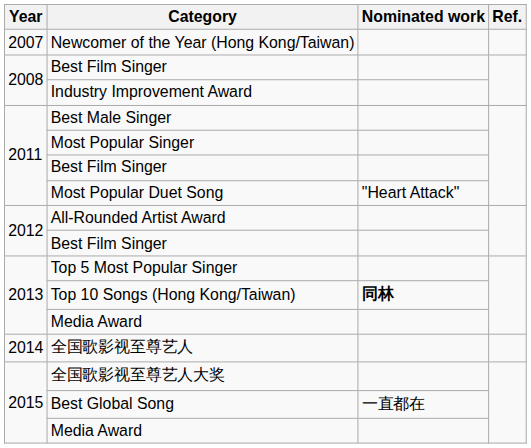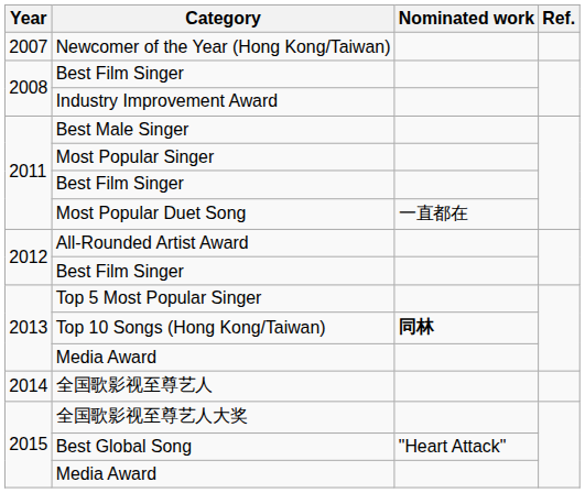Most Popular Duet Song | Nominated work: "Heart Attack" -> 一直都在
Best Global Song | Nominated work: 一直都在 -> "Heart Attack"
